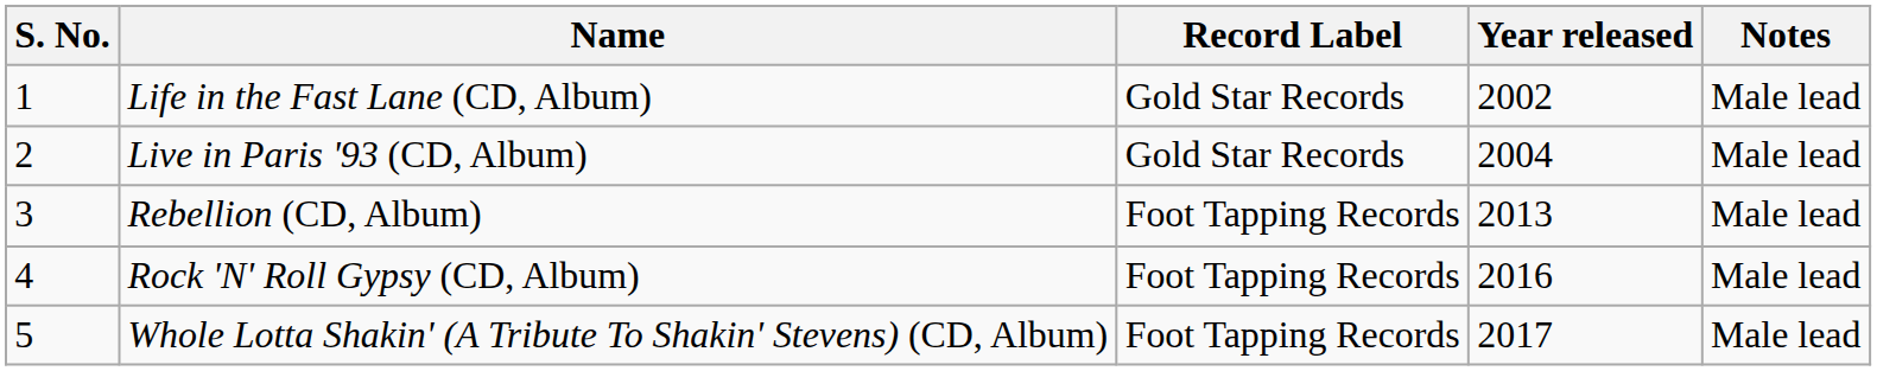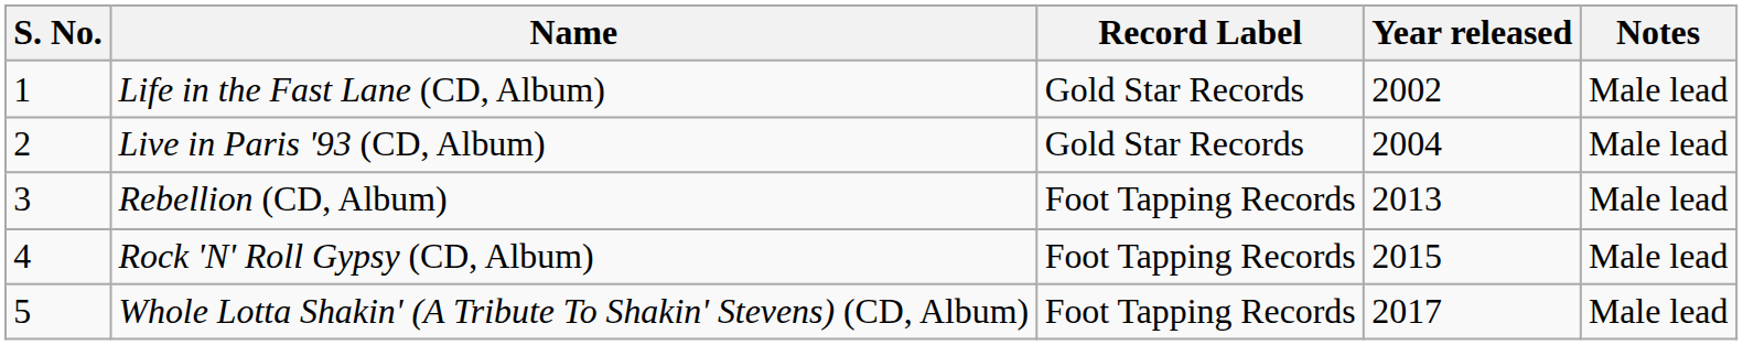Rock 'N' Roll Gypsy (CD, Album) | Year released: 2016 -> 2015
